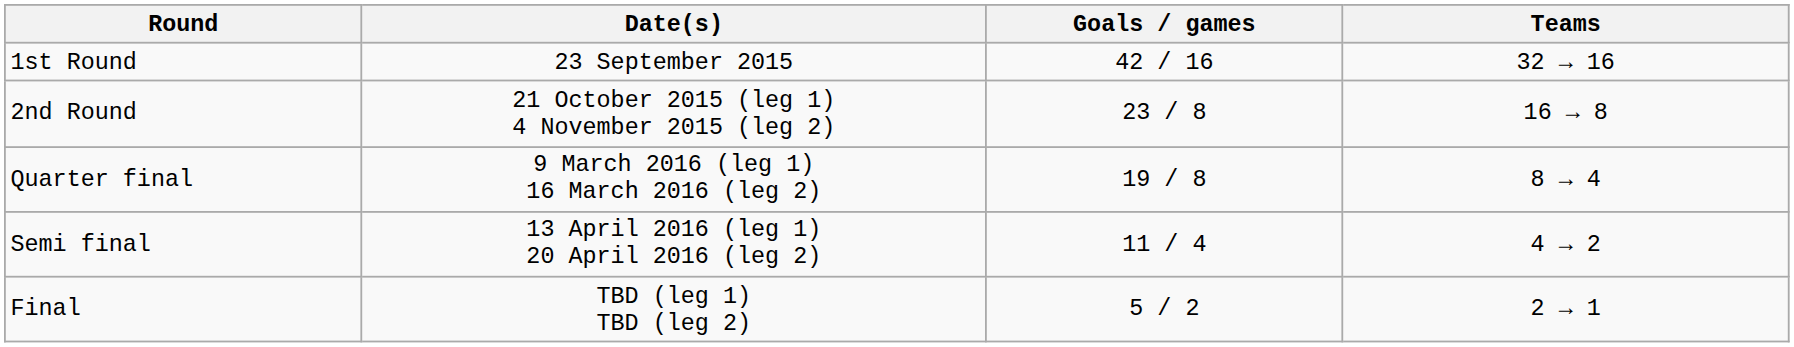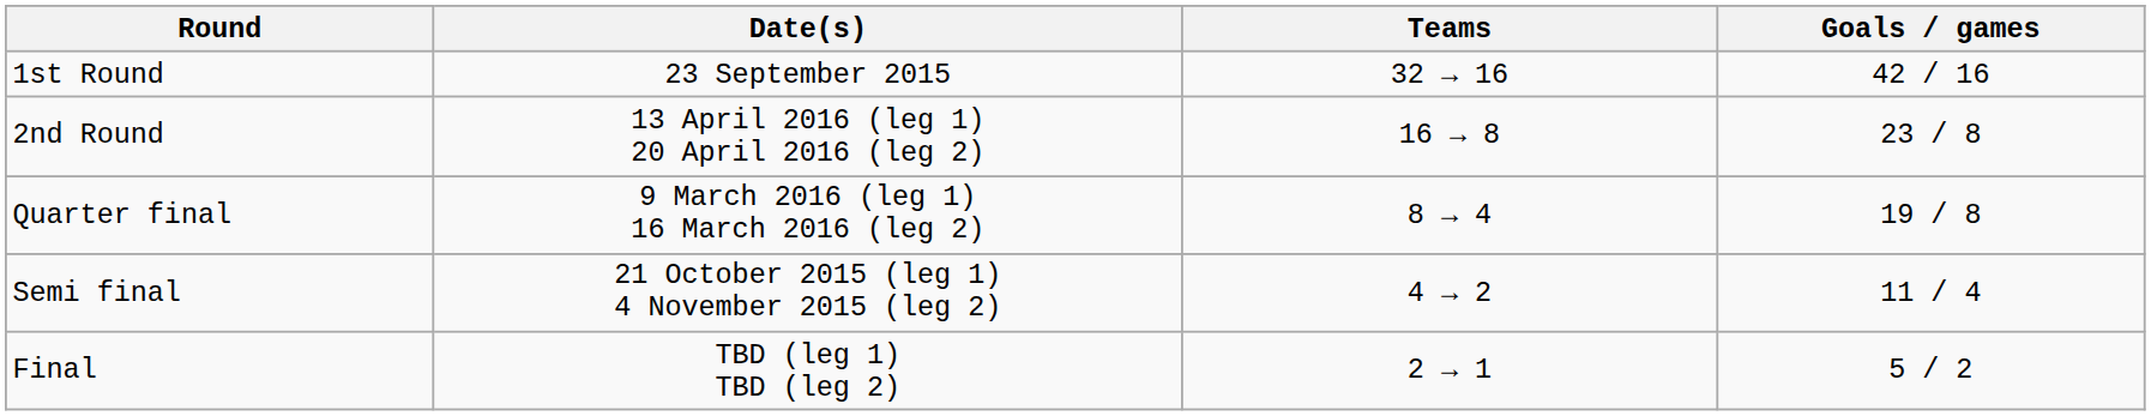columns swapped: Teams <-> Goals / games
2nd Round | Date(s): 21 October 2015 (leg 1) 4 November 2015 (leg 2) -> 13 April 2016 (leg 1) 20 April 2016 (leg 2)
Semi final | Date(s): 13 April 2016 (leg 1) 20 April 2016 (leg 2) -> 21 October 2015 (leg 1) 4 November 2015 (leg 2)
